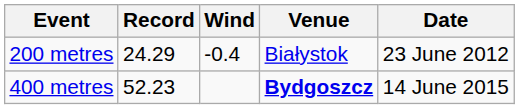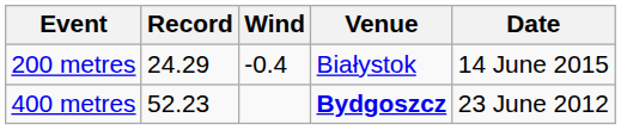200 metres | Date: 23 June 2012 -> 14 June 2015
400 metres | Date: 14 June 2015 -> 23 June 2012
